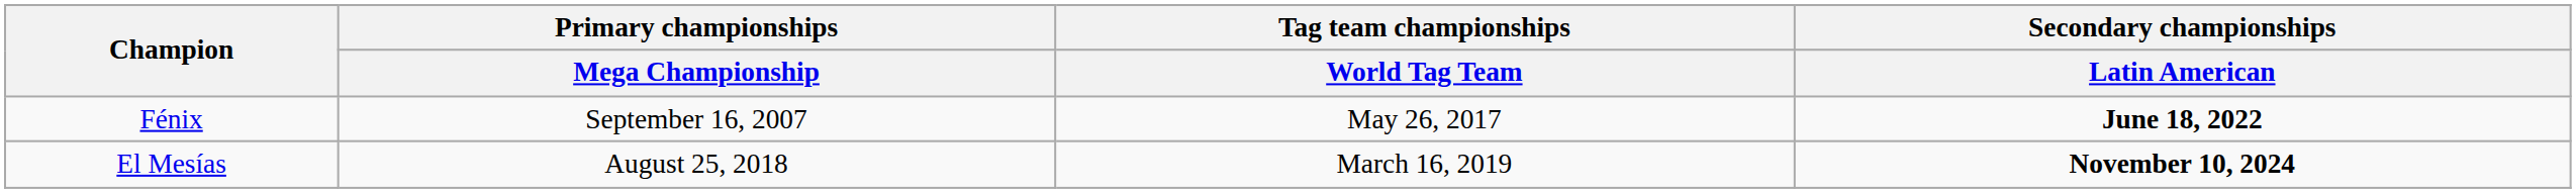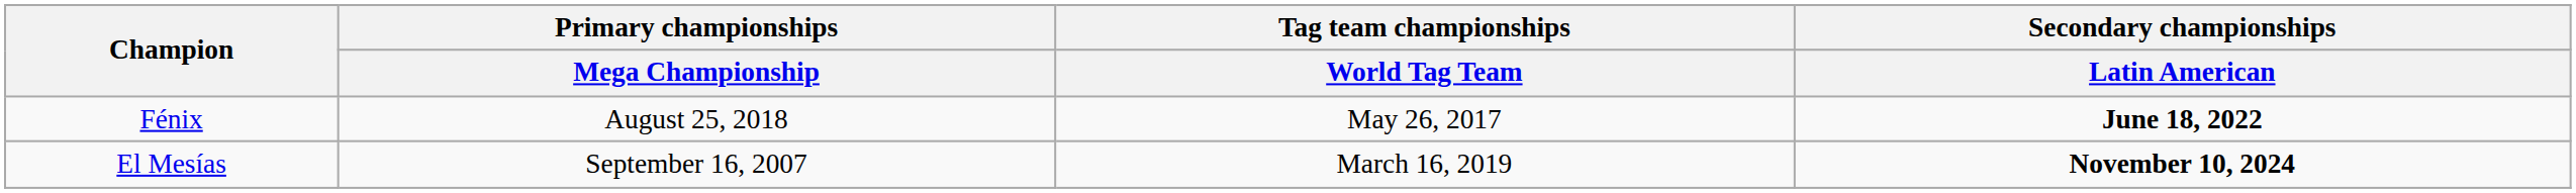Fénix | Primary championships / Mega Championship: September 16, 2007 -> August 25, 2018
El Mesías | Primary championships / Mega Championship: August 25, 2018 -> September 16, 2007
